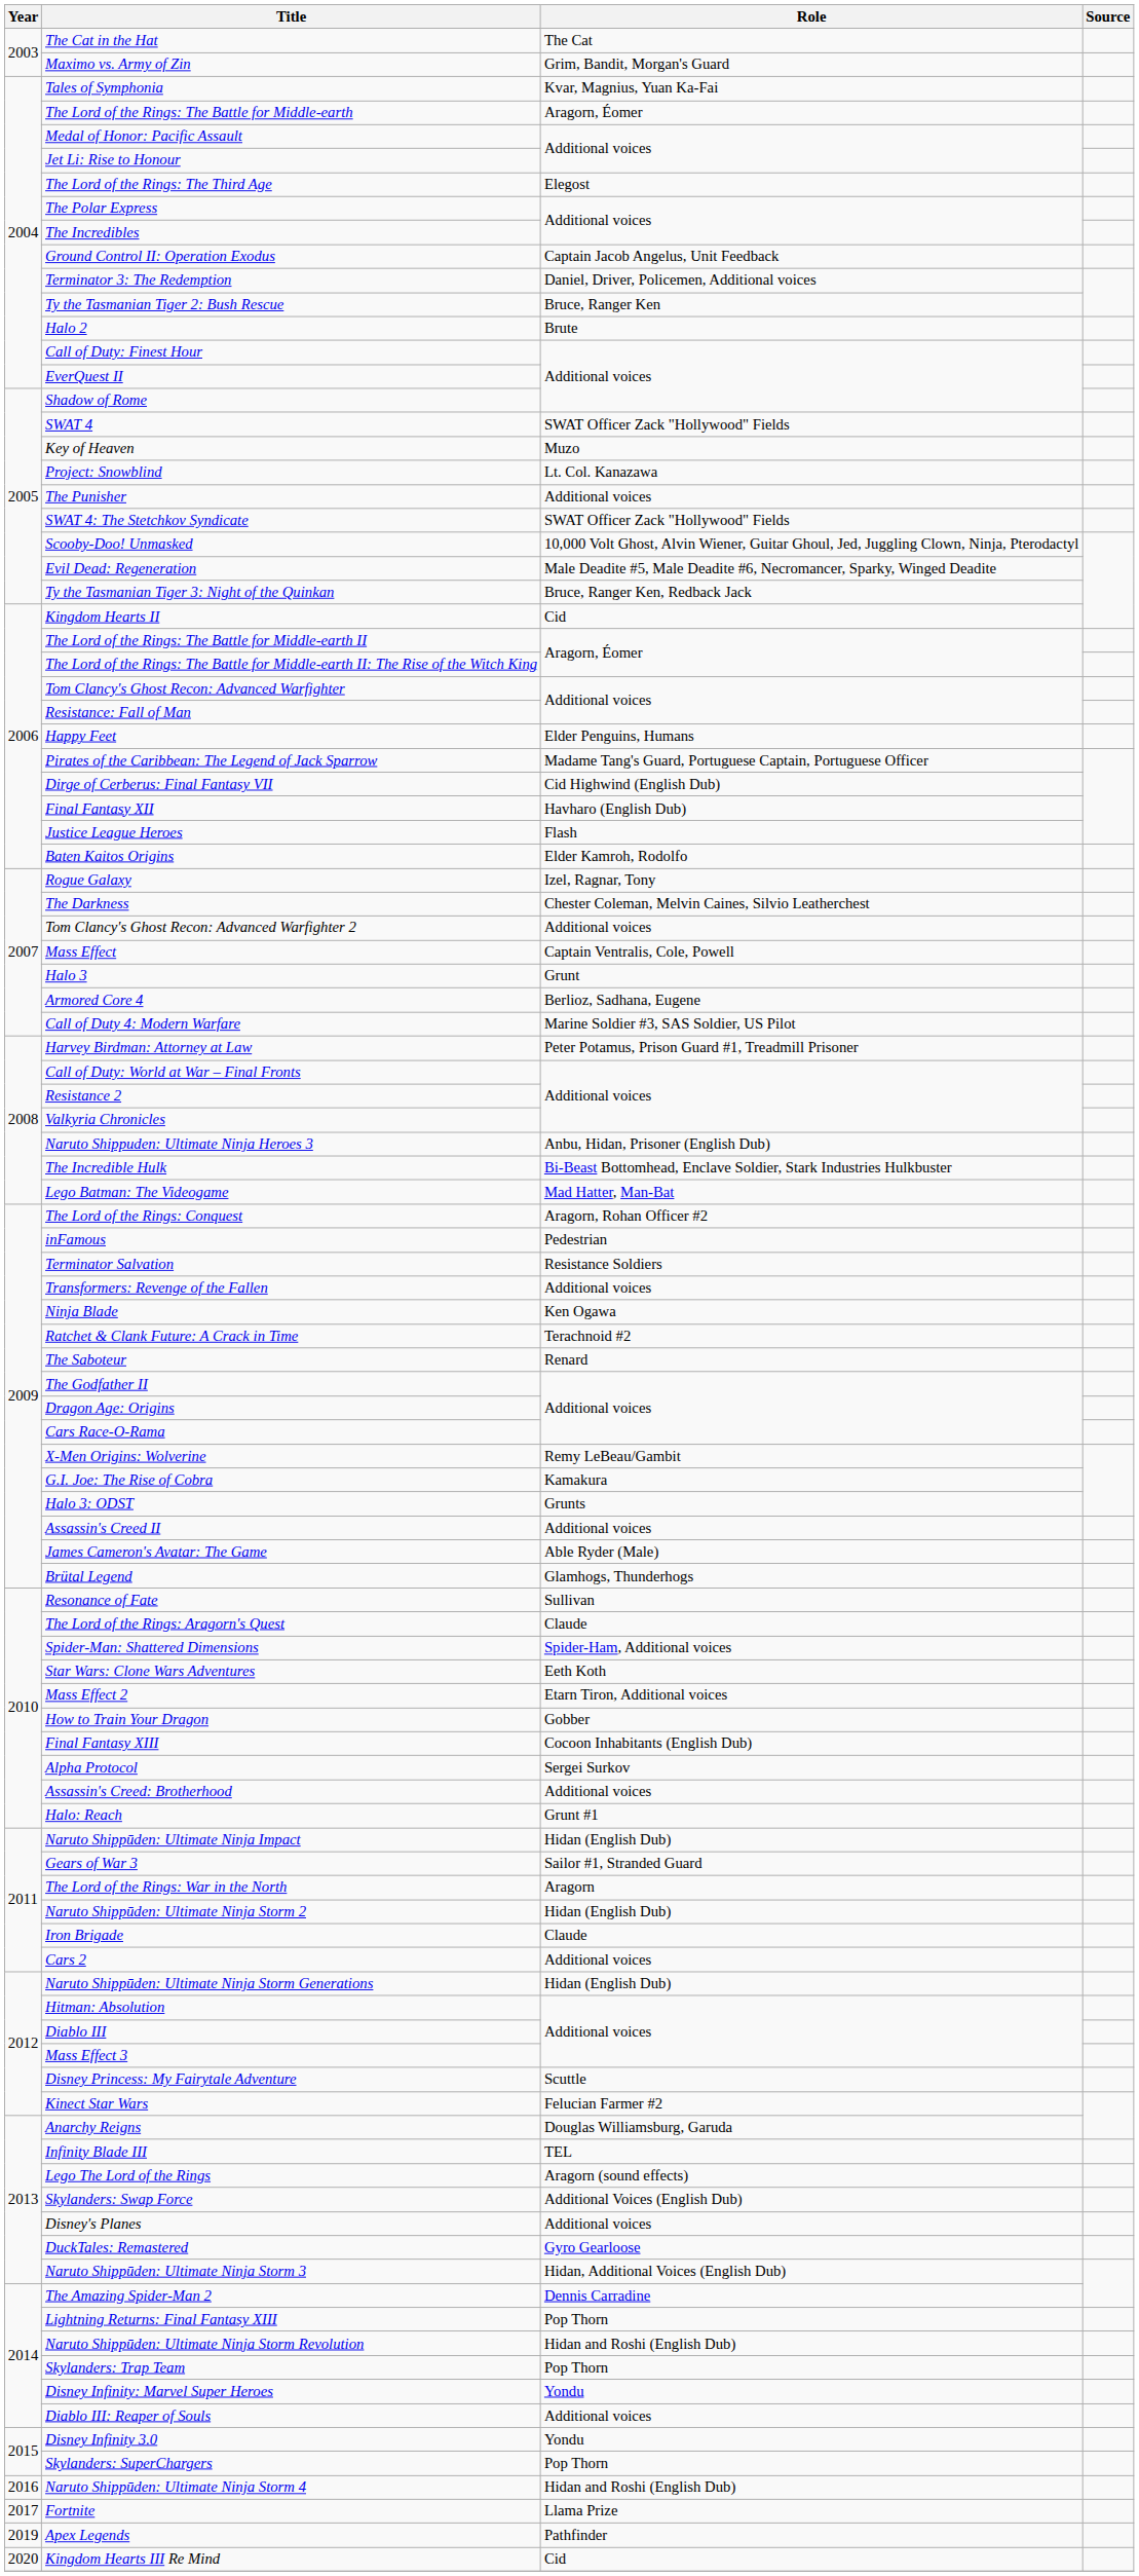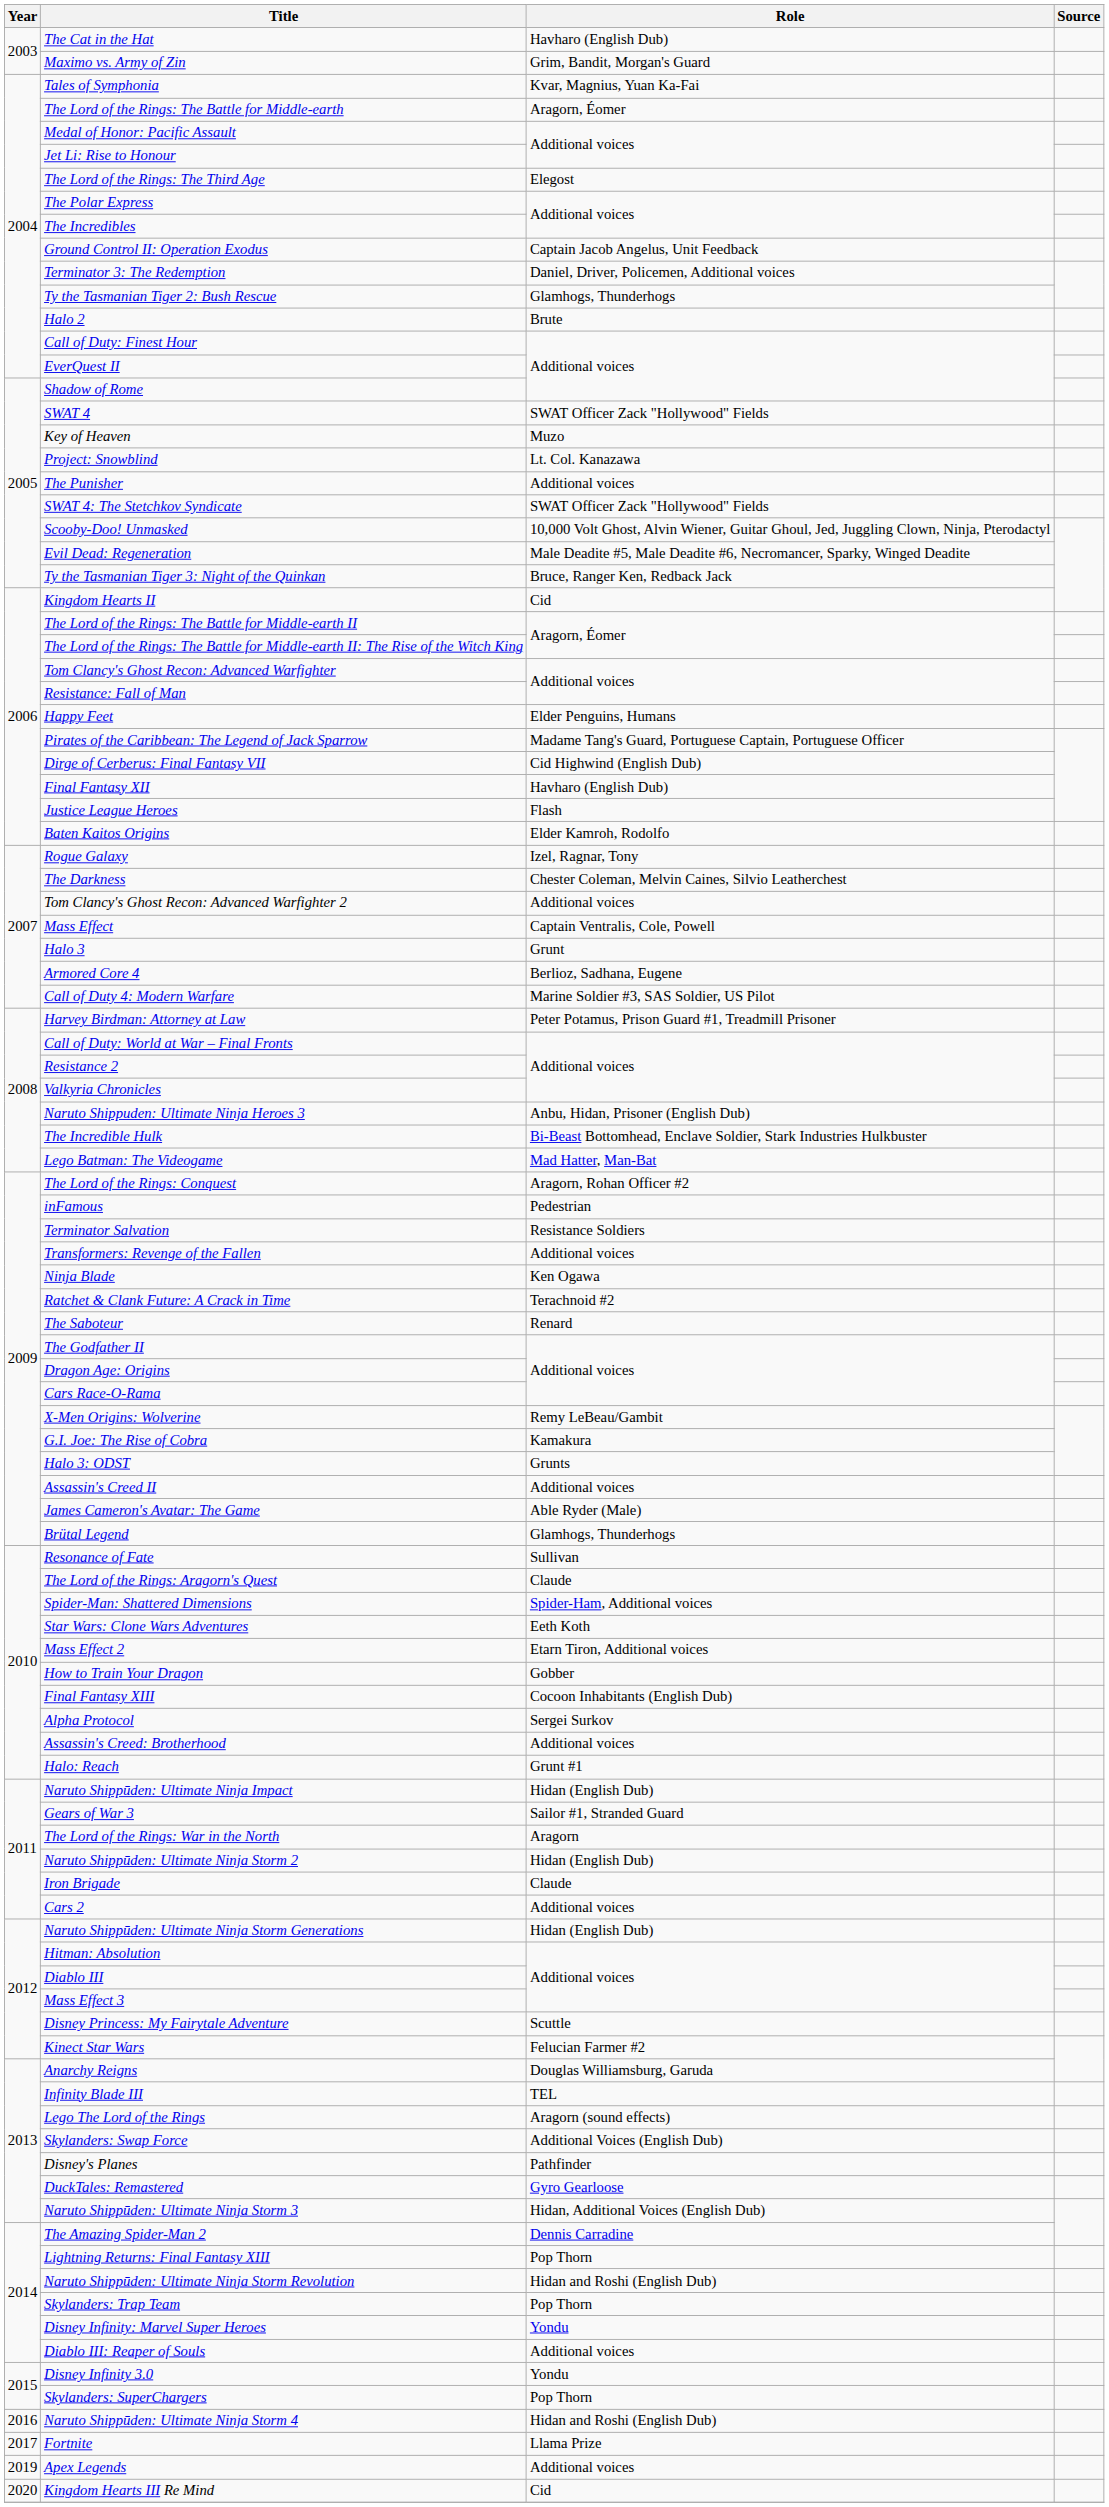The Cat in the Hat | Role: The Cat -> Havharo (English Dub)
Ty the Tasmanian Tiger 2: Bush Rescue | Role: Bruce, Ranger Ken -> Glamhogs, Thunderhogs
Disney's Planes | Role: Additional voices -> Pathfinder
Apex Legends | Role: Pathfinder -> Additional voices
